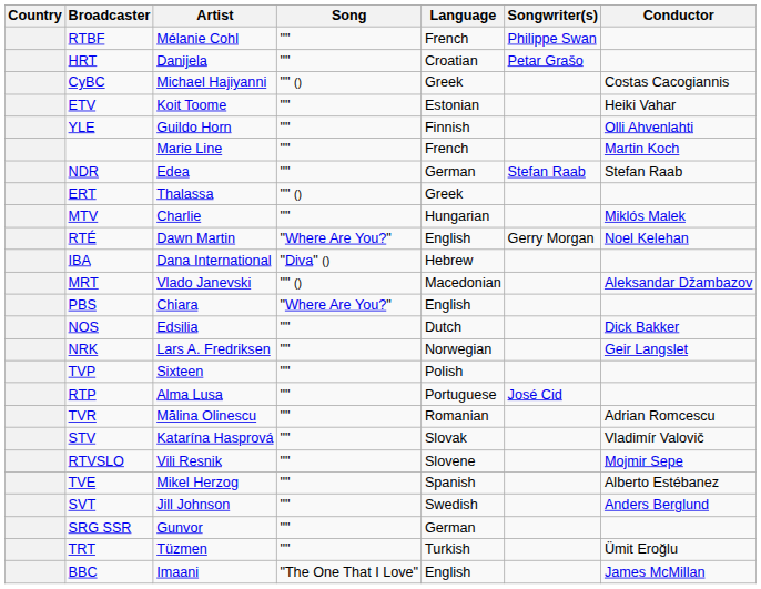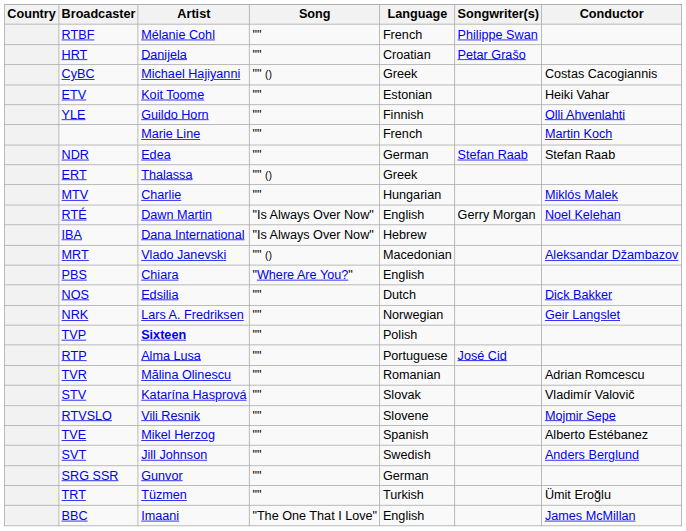RTÉ | Song: "Where Are You?" -> "Is Always Over Now"
IBA | Song: "Diva" () -> "Is Always Over Now"
TVP | Artist: normal -> bold
